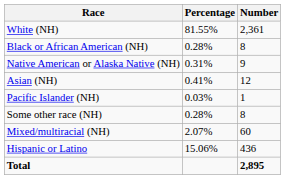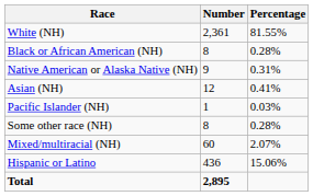columns swapped: Number <-> Percentage
